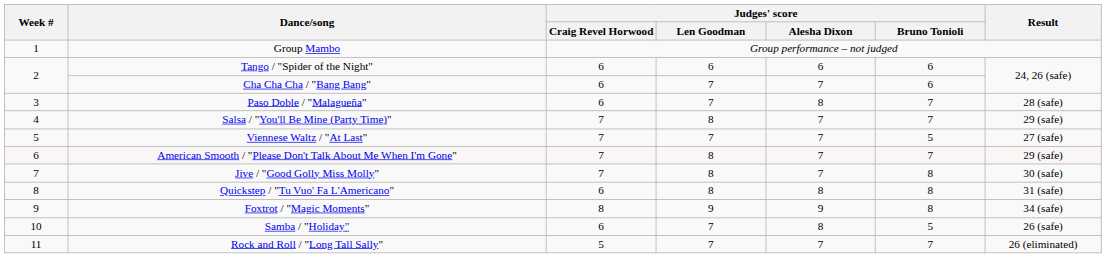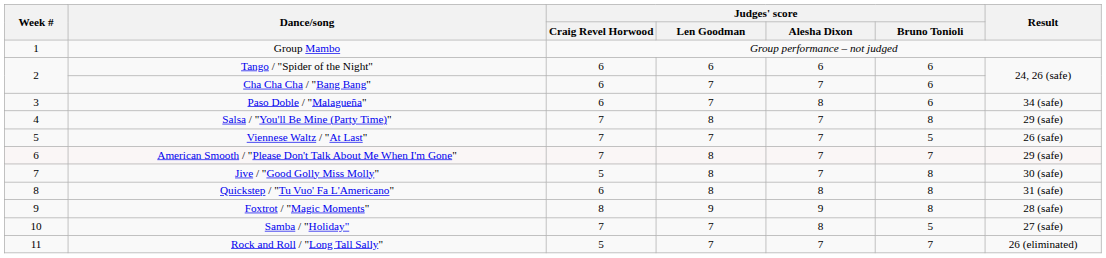Paso Doble / "Malagueña" | Judges' score / Bruno Tonioli: 7 -> 6
Paso Doble / "Malagueña" | Result: 28 (safe) -> 34 (safe)
Salsa / "You'll Be Mine (Party Time)" | Judges' score / Bruno Tonioli: 7 -> 8
Viennese Waltz / "At Last" | Result: 27 (safe) -> 26 (safe)
Jive / "Good Golly Miss Molly" | Judges' score / Craig Revel Horwood: 7 -> 5
Foxtrot / "Magic Moments" | Result: 34 (safe) -> 28 (safe)
Samba / "Holiday" | Judges' score / Craig Revel Horwood: 6 -> 7
Samba / "Holiday" | Result: 26 (safe) -> 27 (safe)
